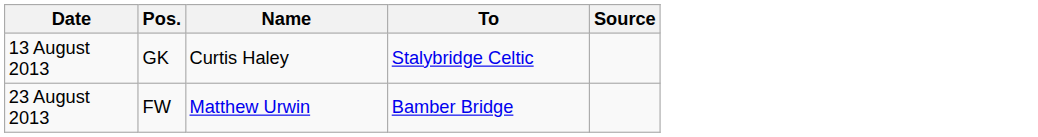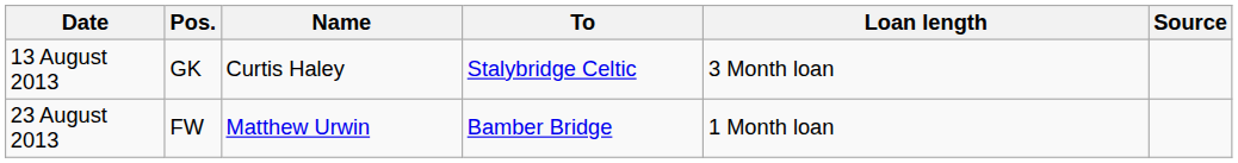+ column: Loan length | 3 Month loan | 1 Month loan
